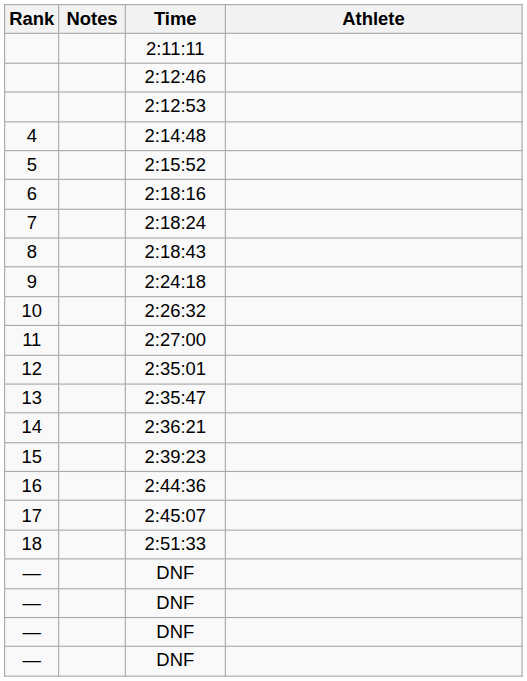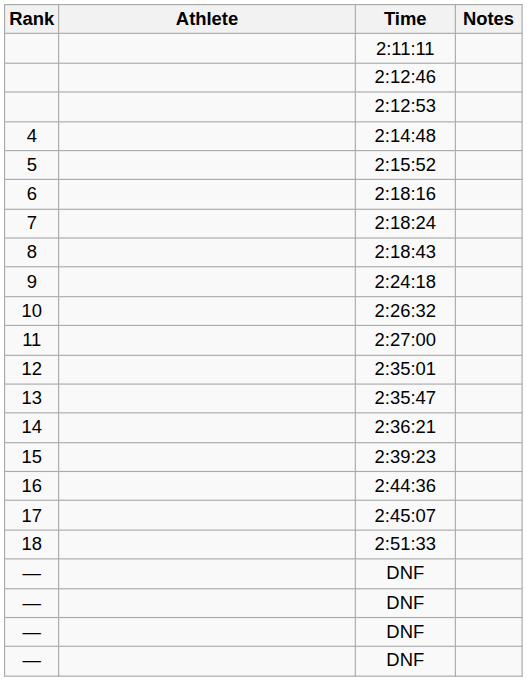columns swapped: Athlete <-> Notes
